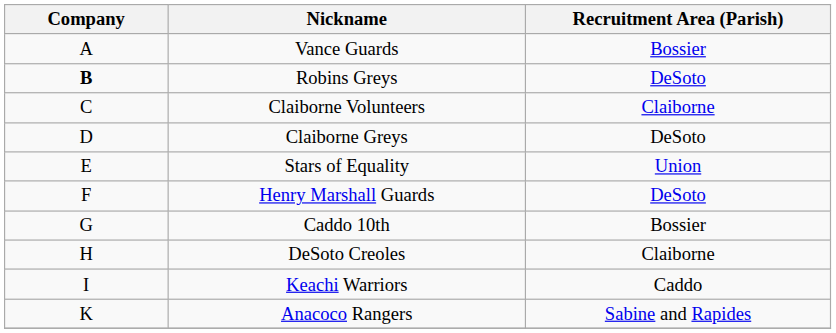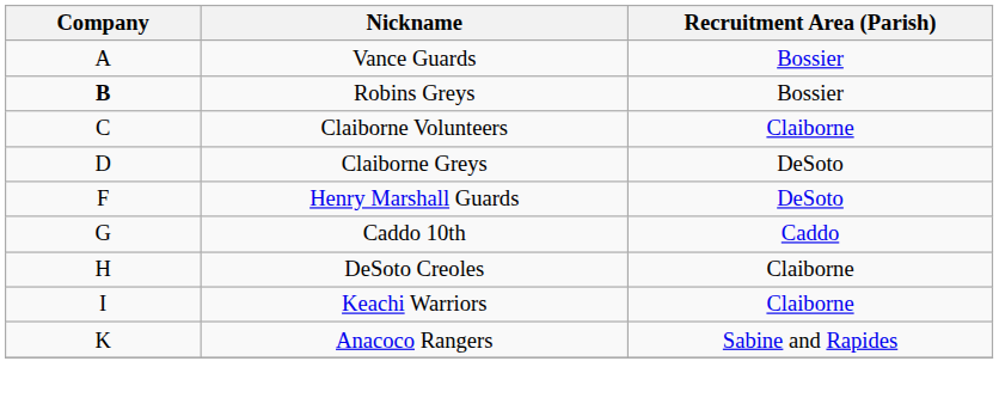Robins Greys | Recruitment Area (Parish): DeSoto -> Bossier
- row: E | Stars of Equality | Union
Caddo 10th | Recruitment Area (Parish): Bossier -> Caddo
Keachi Warriors | Recruitment Area (Parish): Caddo -> Claiborne
